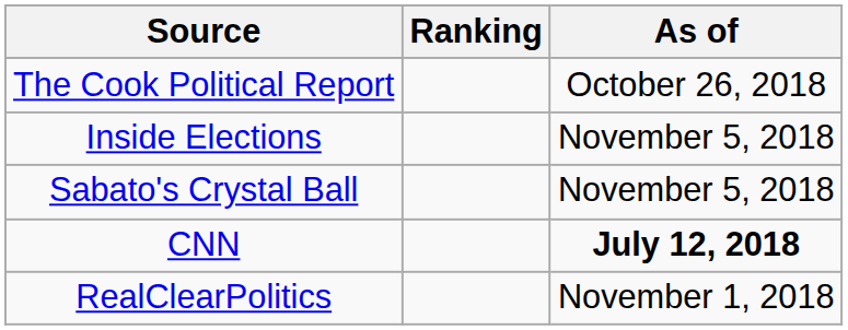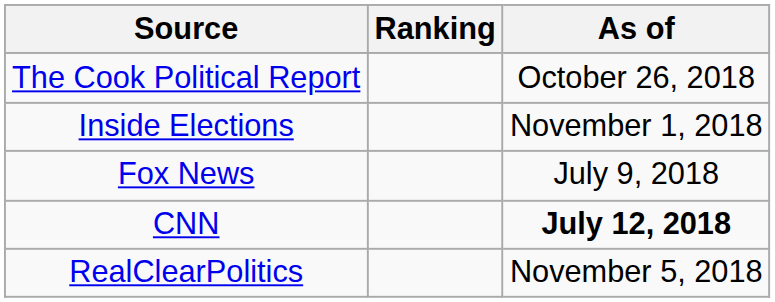Inside Elections | As of: November 5, 2018 -> November 1, 2018
- row: Sabato's Crystal Ball | November 5, 2018
+ row: Fox News | July 9, 2018
RealClearPolitics | As of: November 1, 2018 -> November 5, 2018
